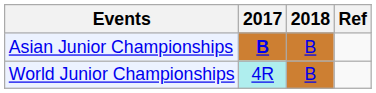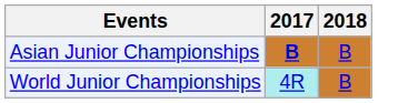- column: Ref
